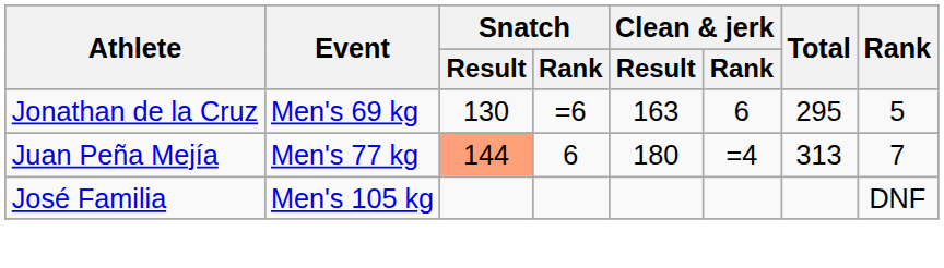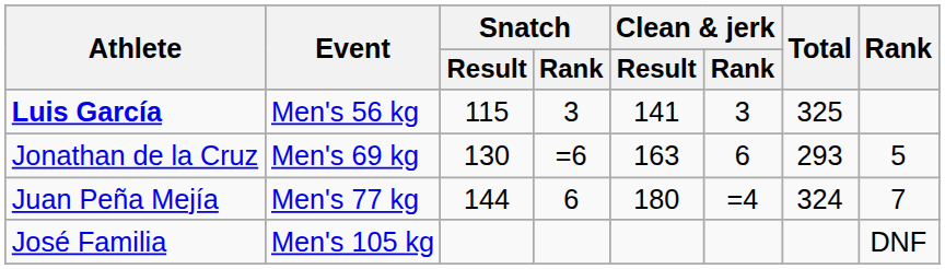+ row: Luis García | Men's 56 kg | 115 | 3 | 141 | 3 | 325
Jonathan de la Cruz | Total: 295 -> 293
Juan Peña Mejía | Snatch / Result: lightsalmon background -> no background
Juan Peña Mejía | Total: 313 -> 324
